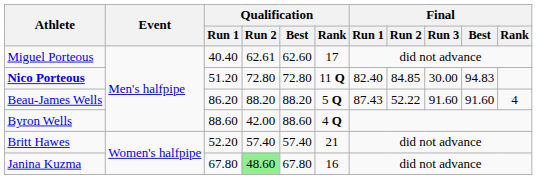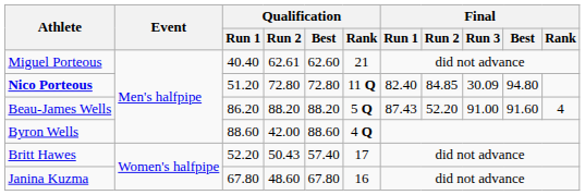Miguel Porteous | Qualification / Rank: 17 -> 21
Nico Porteous | Final / Run 3: 30.00 -> 30.09
Nico Porteous | Final / Best: 94.83 -> 94.80
Beau-James Wells | Final / Run 2: 52.22 -> 52.20
Beau-James Wells | Final / Run 3: 91.60 -> 91.00
Britt Hawes | Qualification / Run 2: 57.40 -> 50.43
Britt Hawes | Qualification / Rank: 21 -> 17
Janina Kuzma | Qualification / Run 2: lightgreen background -> no background
